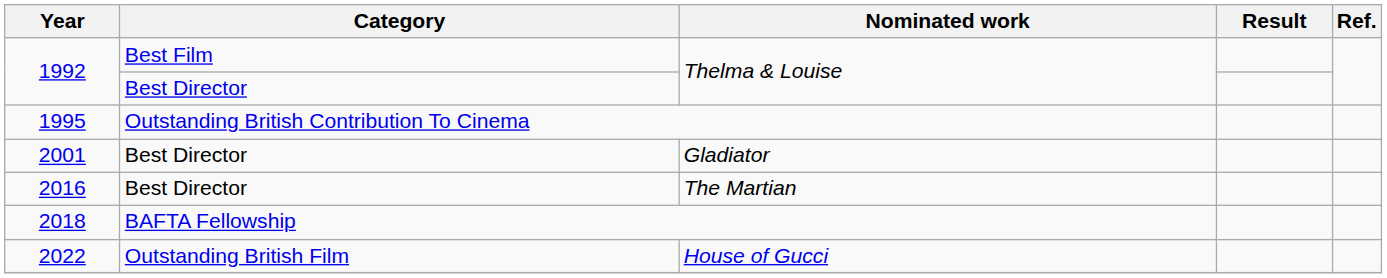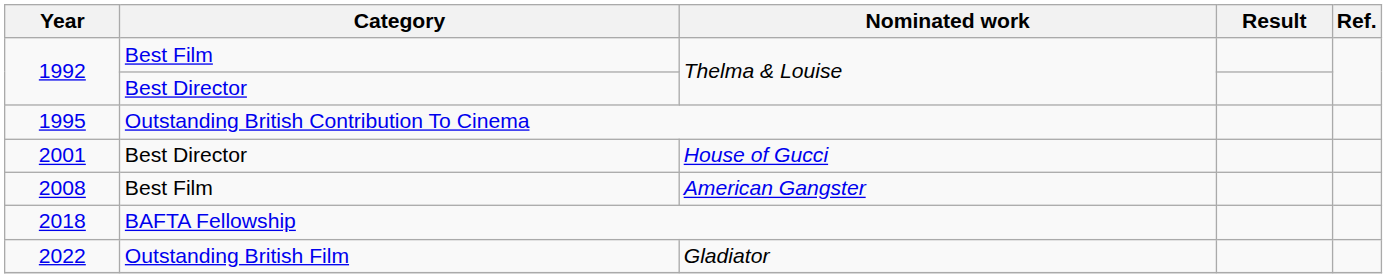2001 | Nominated work: Gladiator -> House of Gucci
+ row: 2008 | Best Film | American Gangster
- row: 2016 | Best Director | The Martian
2022 | Nominated work: House of Gucci -> Gladiator
